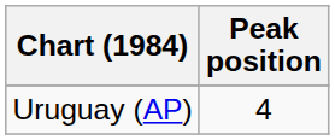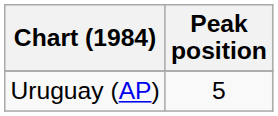Uruguay (AP) | Peak position: 4 -> 5
